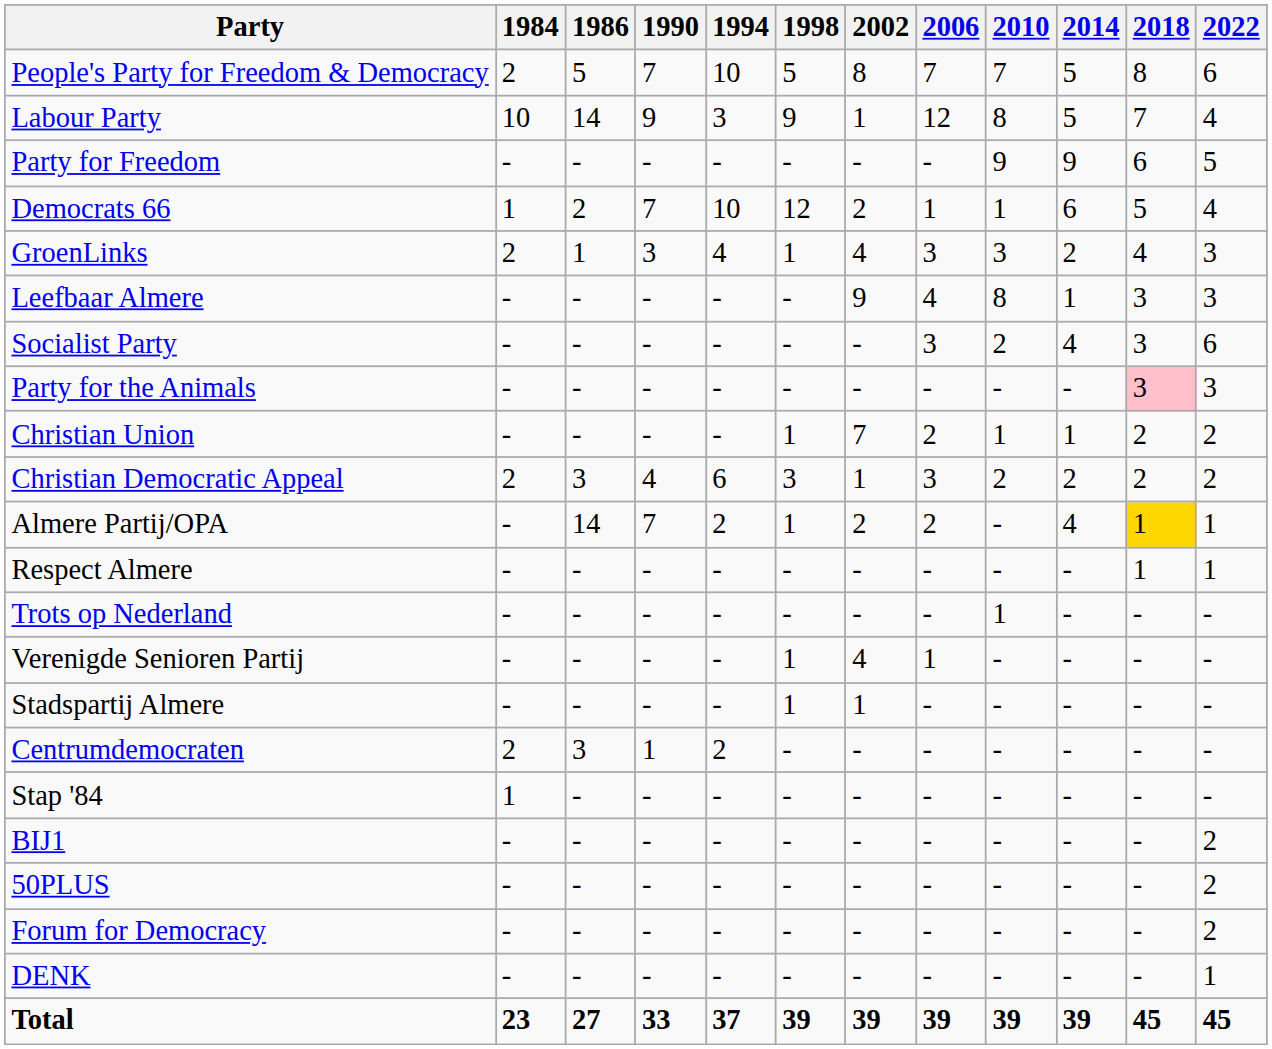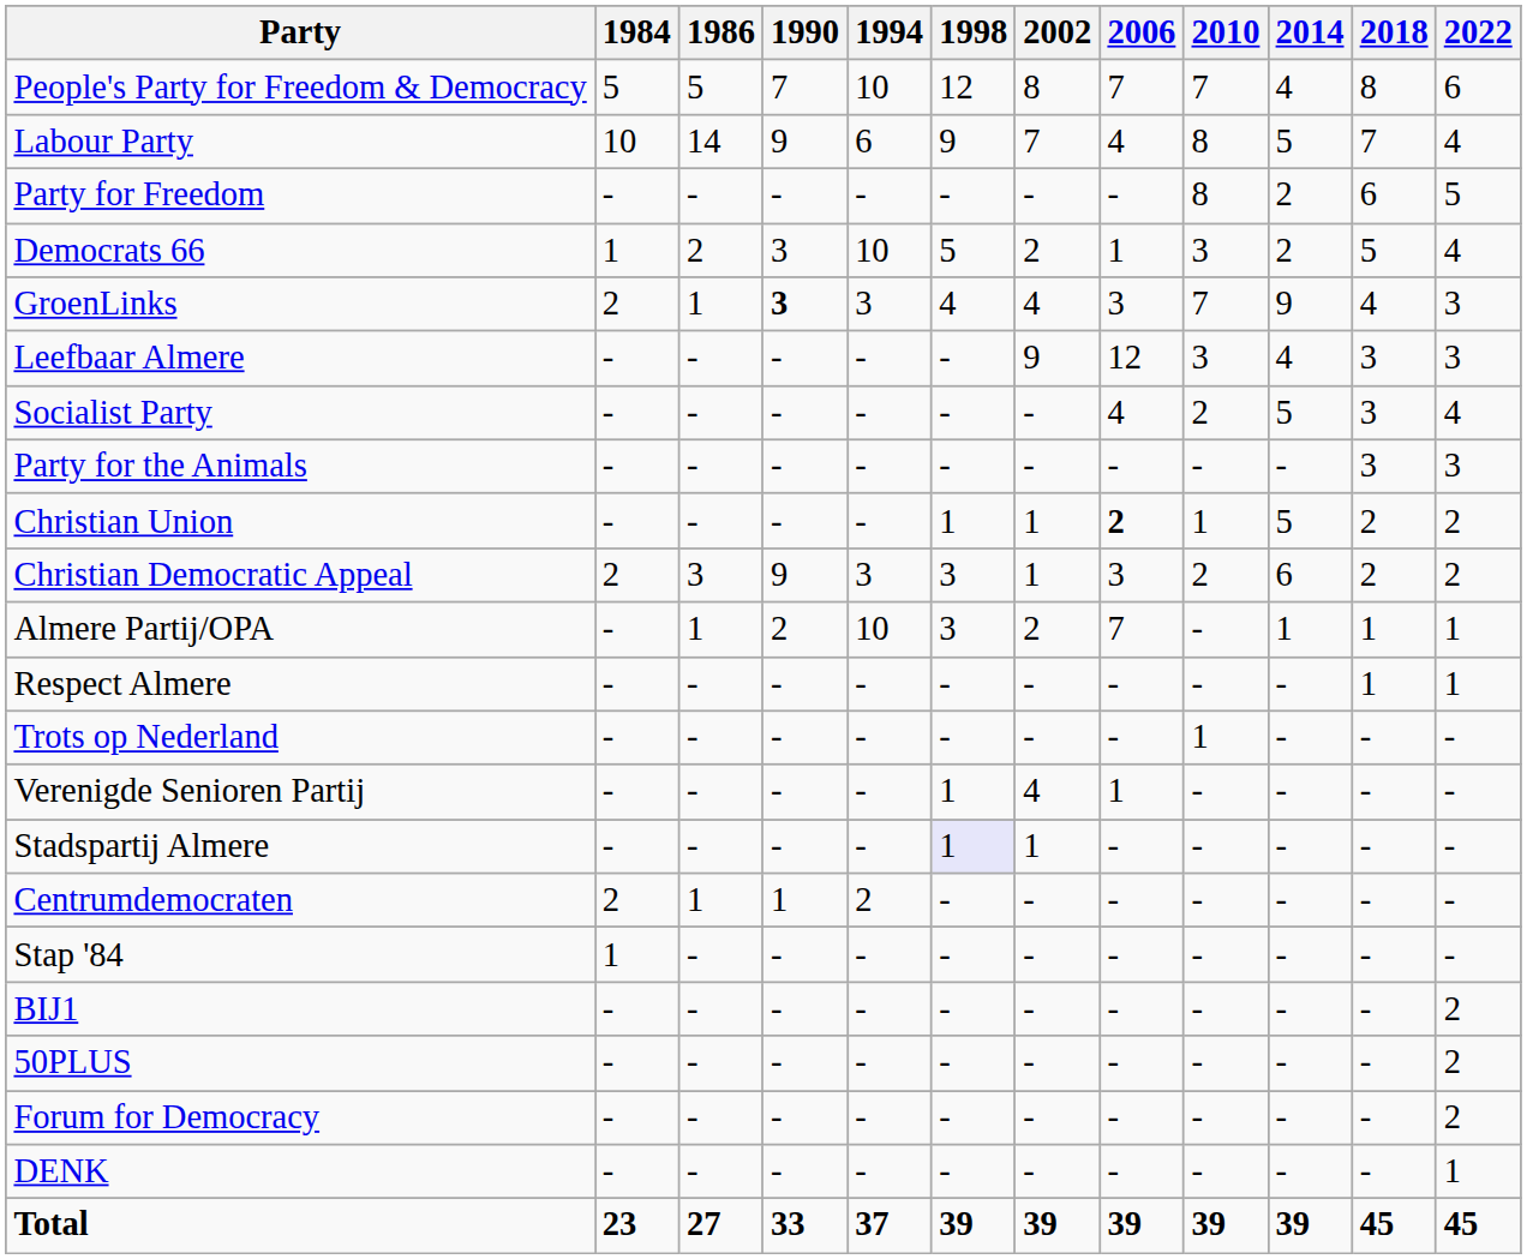People's Party for Freedom & Democracy | 1984: 2 -> 5
People's Party for Freedom & Democracy | 1998: 5 -> 12
People's Party for Freedom & Democracy | 2014: 5 -> 4
Labour Party | 1994: 3 -> 6
Labour Party | 2002: 1 -> 7
Labour Party | 2006: 12 -> 4
Party for Freedom | 2010: 9 -> 8
Party for Freedom | 2014: 9 -> 2
Democrats 66 | 1990: 7 -> 3
Democrats 66 | 1998: 12 -> 5
Democrats 66 | 2010: 1 -> 3
Democrats 66 | 2014: 6 -> 2
GroenLinks | 1990: normal -> bold
GroenLinks | 1994: 4 -> 3
GroenLinks | 1998: 1 -> 4
GroenLinks | 2010: 3 -> 7
GroenLinks | 2014: 2 -> 9
Leefbaar Almere | 2006: 4 -> 12
Leefbaar Almere | 2010: 8 -> 3
Leefbaar Almere | 2014: 1 -> 4
Socialist Party | 2006: 3 -> 4
Socialist Party | 2014: 4 -> 5
Socialist Party | 2022: 6 -> 4
Party for the Animals | 2018: pink background -> no background
Christian Union | 2002: 7 -> 1
Christian Union | 2006: normal -> bold
Christian Union | 2014: 1 -> 5
Christian Democratic Appeal | 1990: 4 -> 9
Christian Democratic Appeal | 1994: 6 -> 3
Christian Democratic Appeal | 2014: 2 -> 6
Almere Partij/OPA | 1986: 14 -> 1
Almere Partij/OPA | 1990: 7 -> 2
Almere Partij/OPA | 1994: 2 -> 10
Almere Partij/OPA | 1998: 1 -> 3
Almere Partij/OPA | 2006: 2 -> 7
Almere Partij/OPA | 2014: 4 -> 1
Almere Partij/OPA | 2018: gold background -> no background
Stadspartij Almere | 1998: no background -> lavender background
Centrumdemocraten | 1986: 3 -> 1
